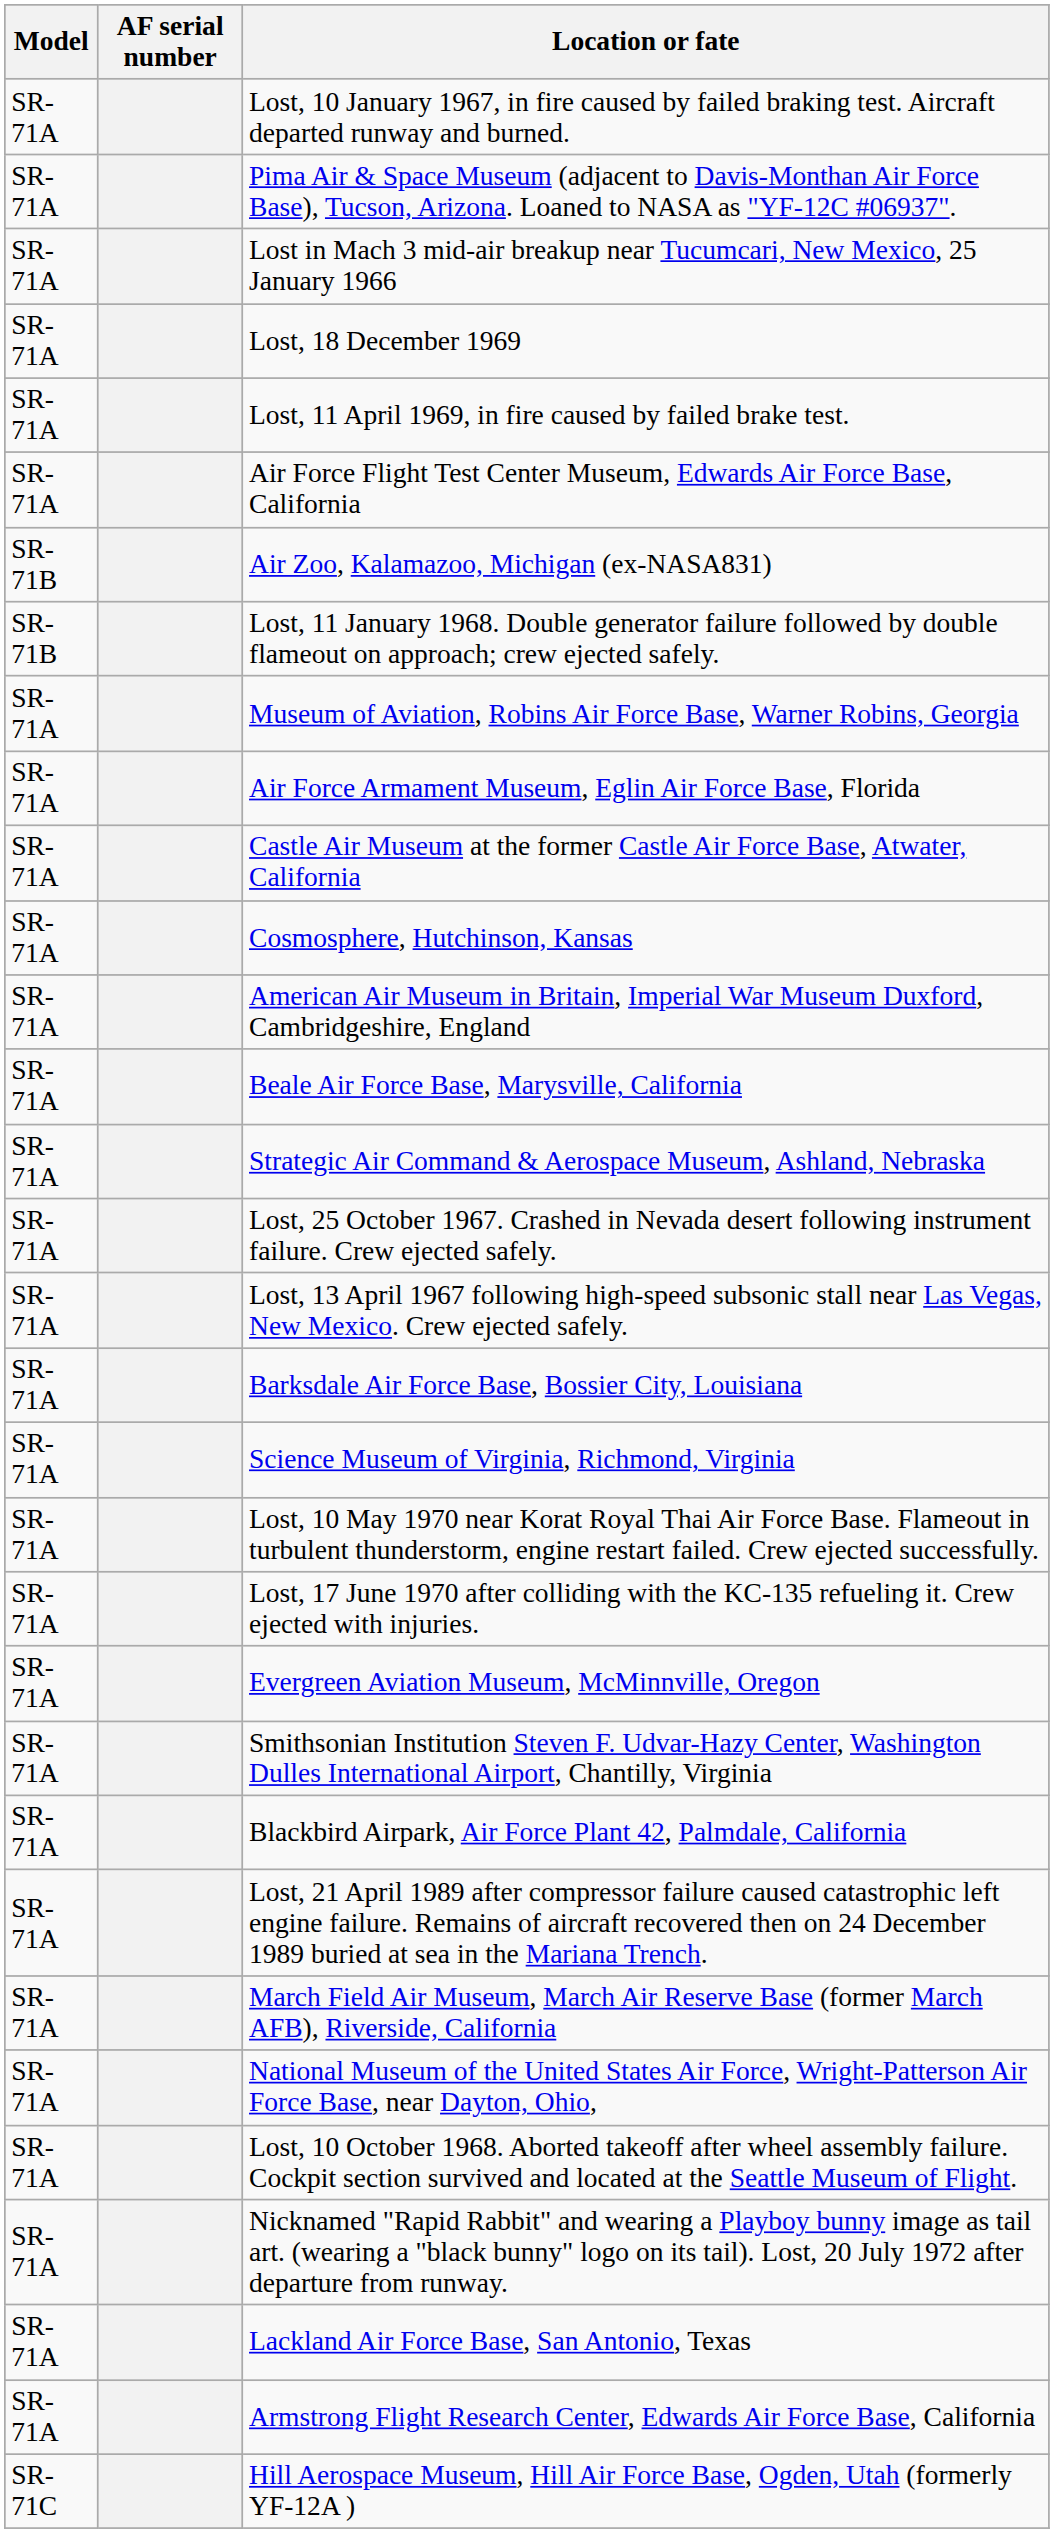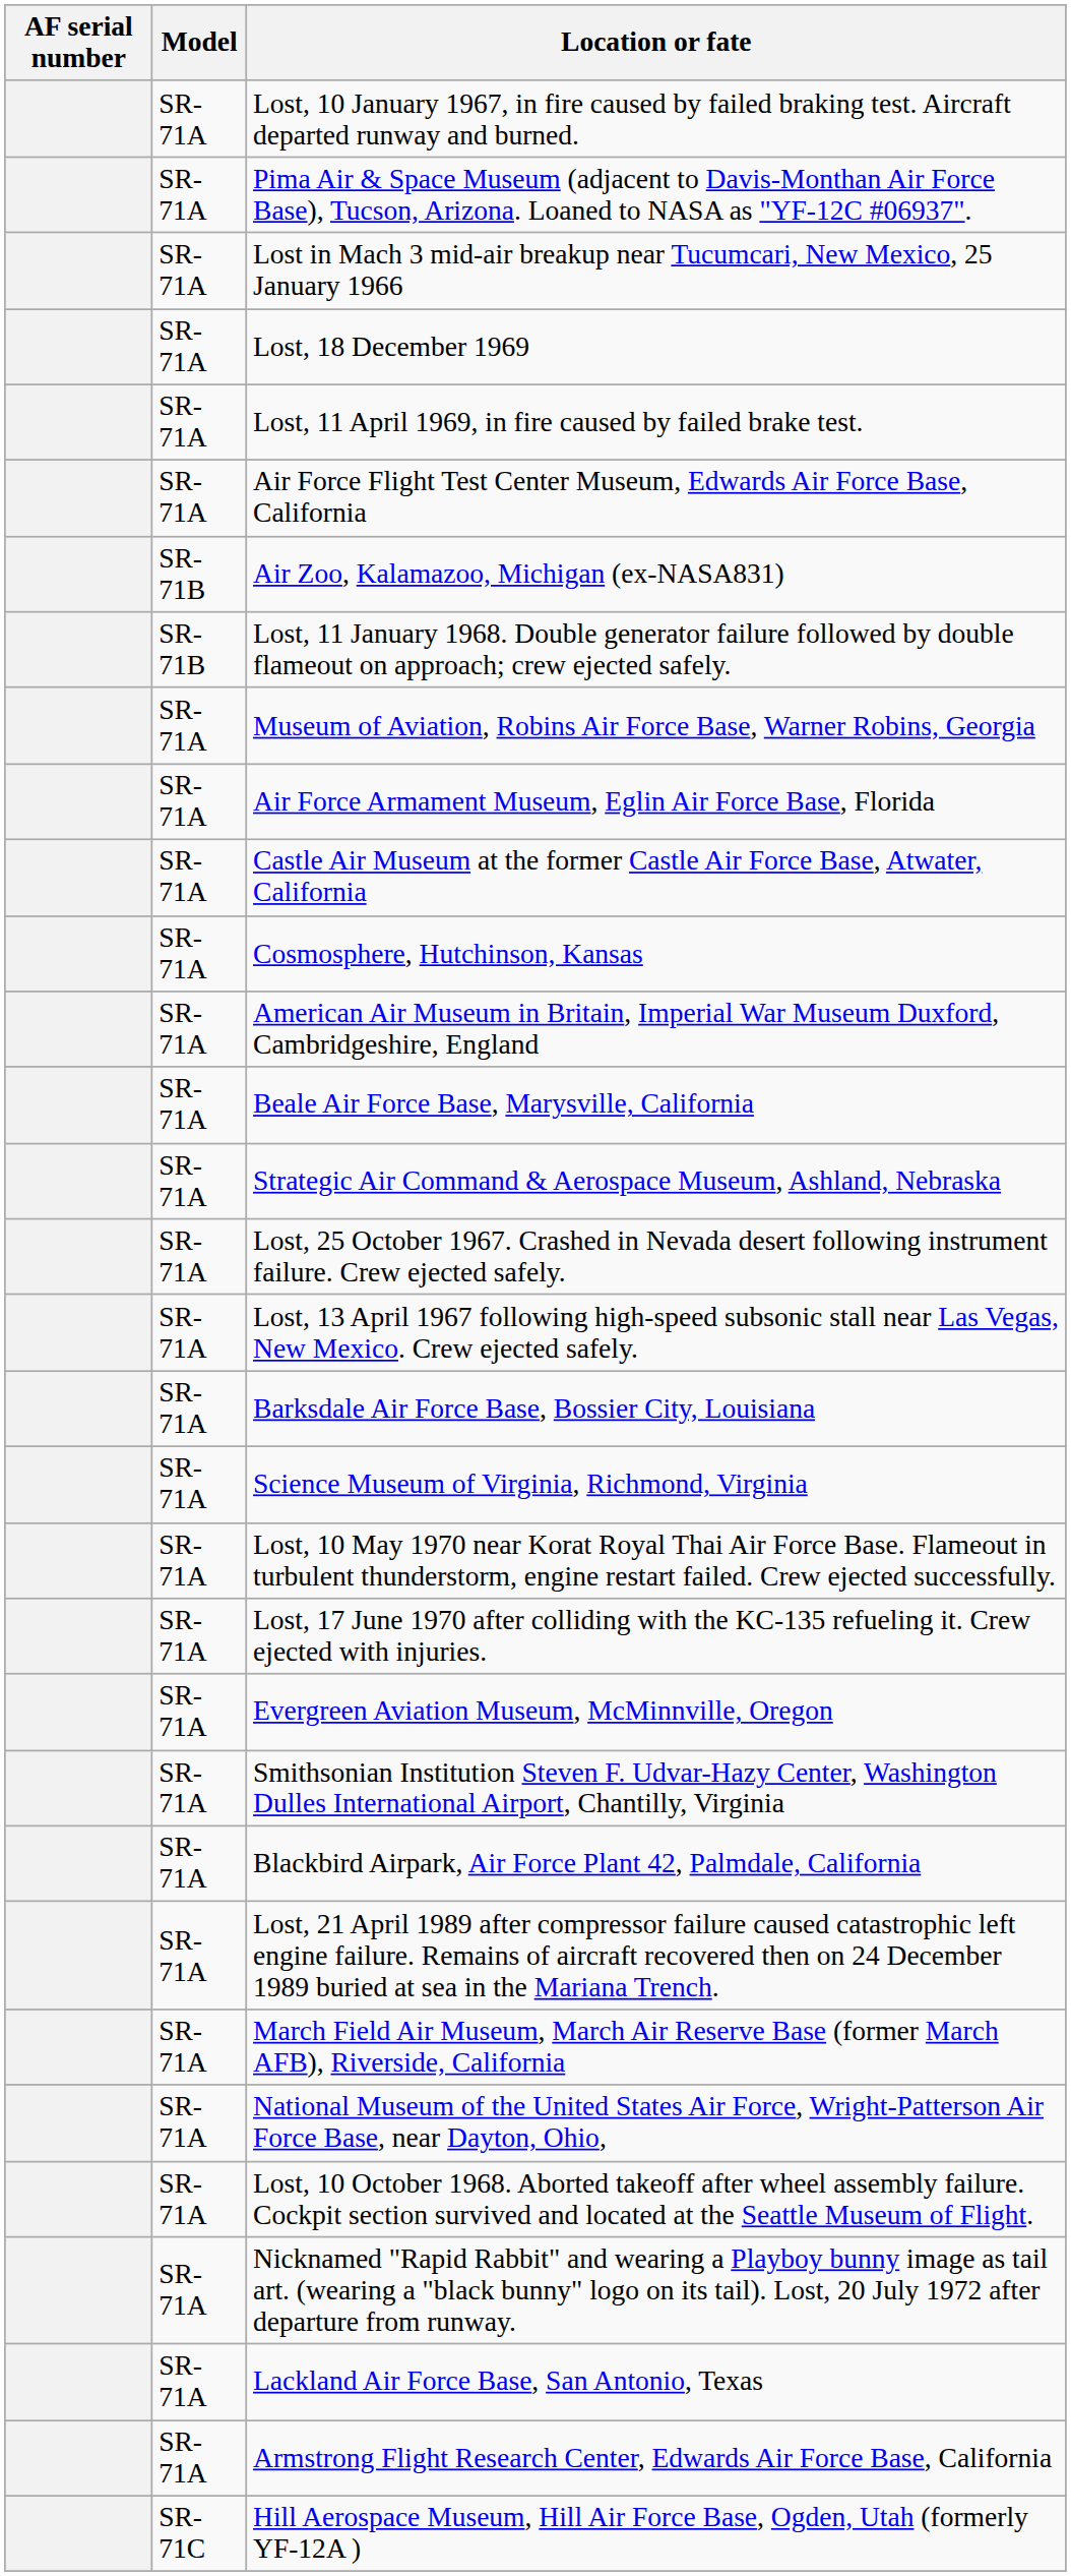columns swapped: AF serial number <-> Model
